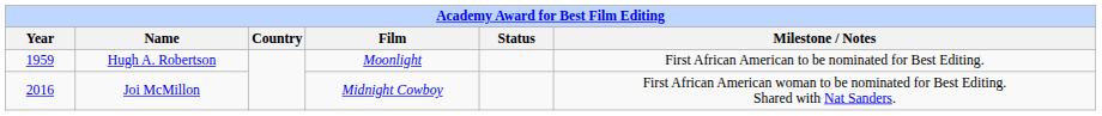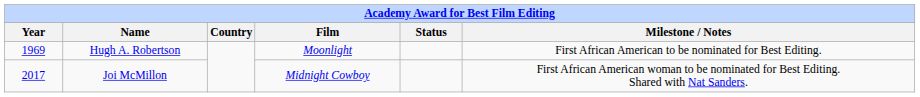Hugh A. Robertson | Year: 1959 -> 1969
Joi McMillon | Year: 2016 -> 2017
